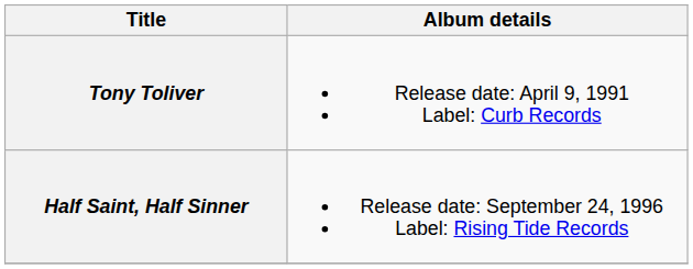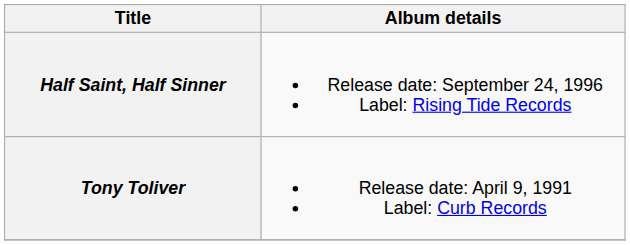rows swapped: Tony Toliver <-> Half Saint, Half Sinner
